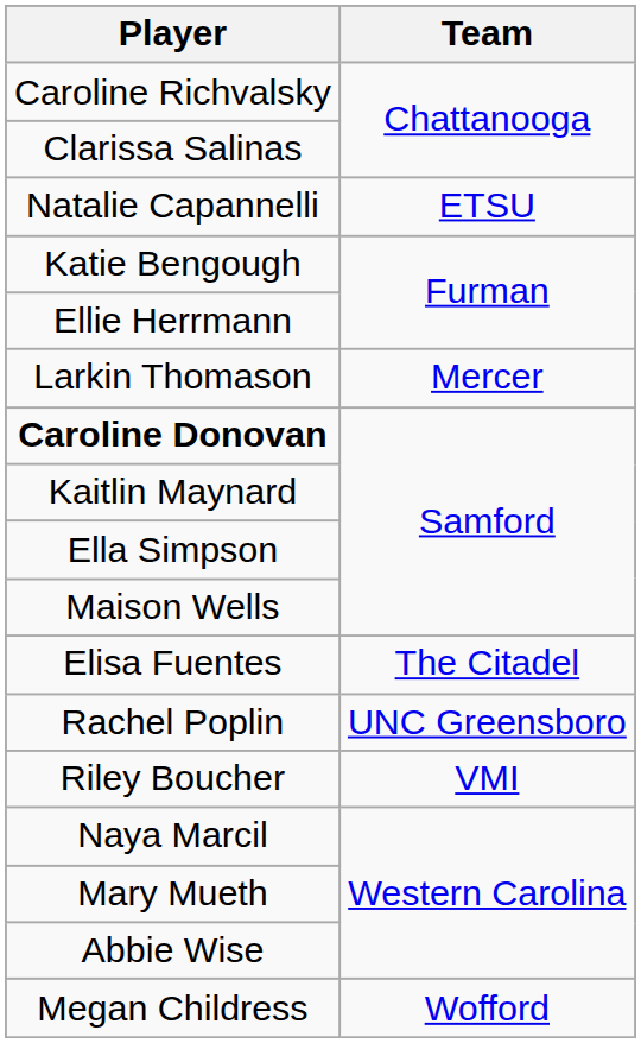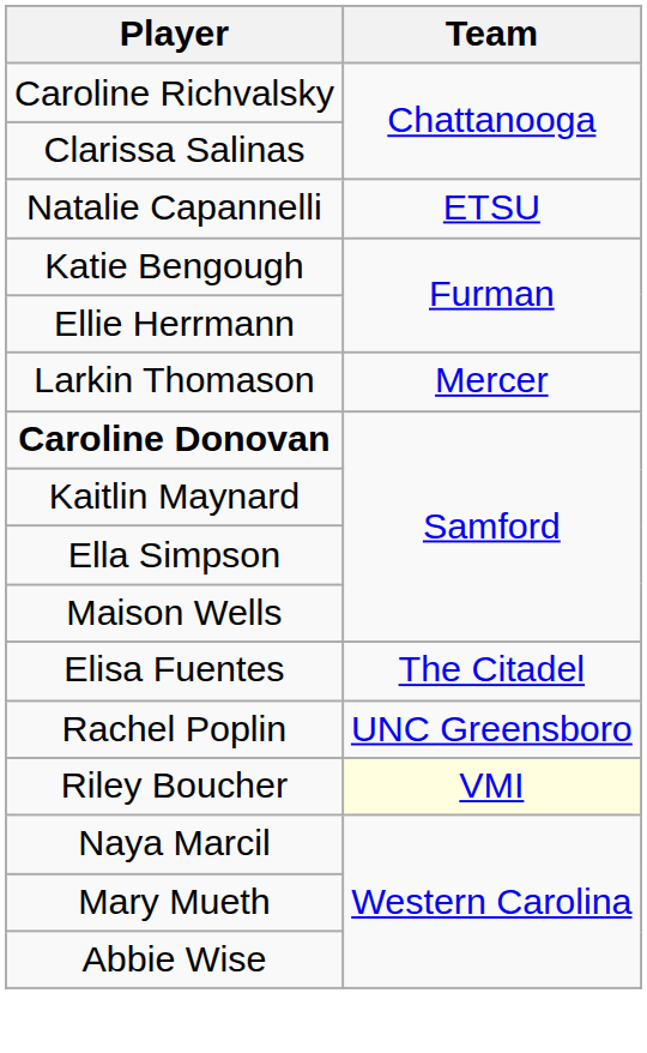Riley Boucher | Team: no background -> lightyellow background
- row: Megan Childress | Wofford
